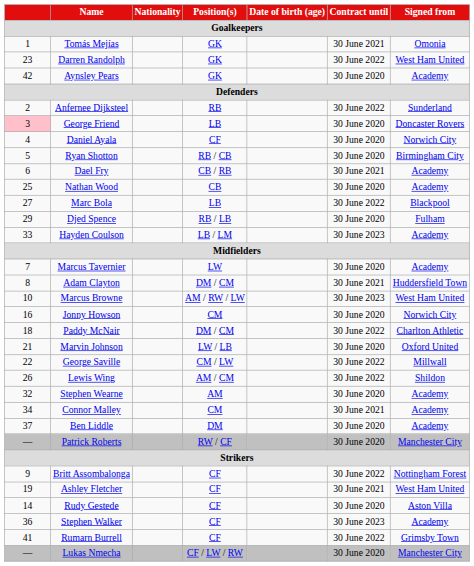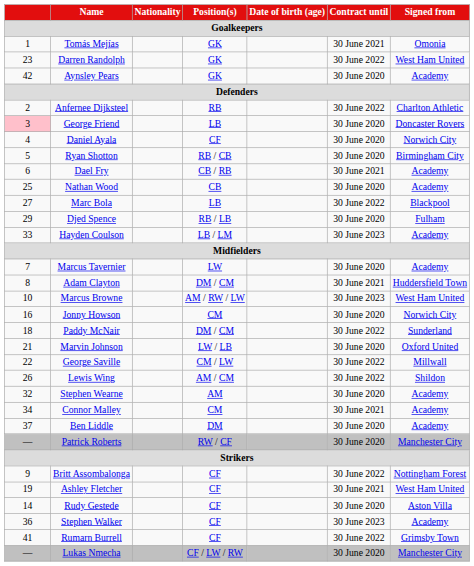Anfernee Dijksteel | Signed from: Sunderland -> Charlton Athletic
Paddy McNair | Signed from: Charlton Athletic -> Sunderland
